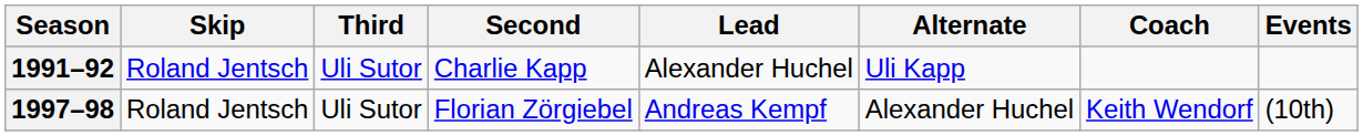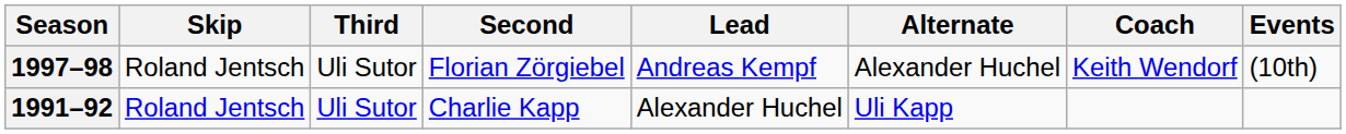rows swapped: 1991–92 <-> 1997–98
